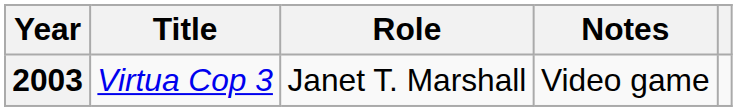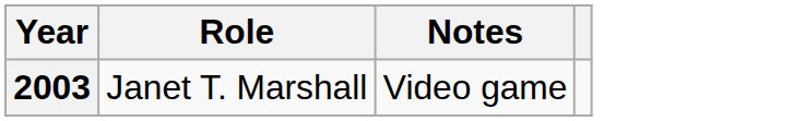- column: Title | Virtua Cop 3
